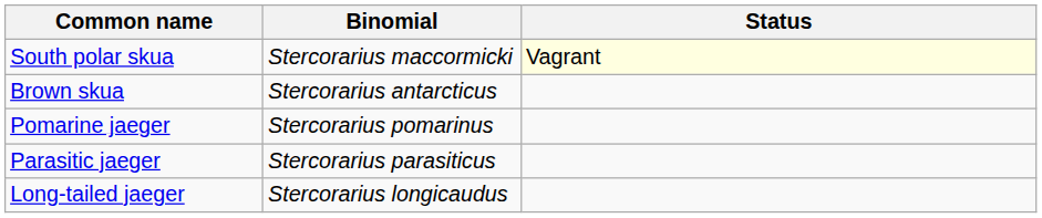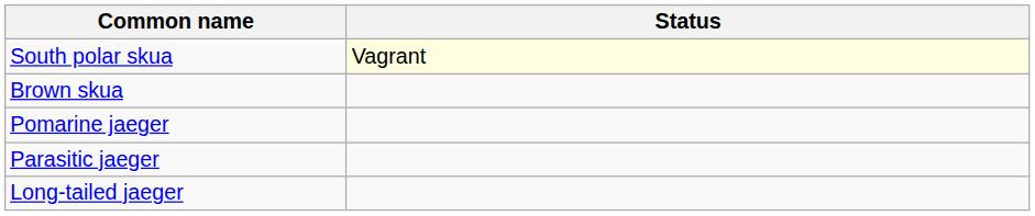- column: Binomial | Stercorarius maccormicki | Stercorarius antarcticus | Stercorarius pomarinus | Stercorarius parasiticus | Stercorarius longicaudus
